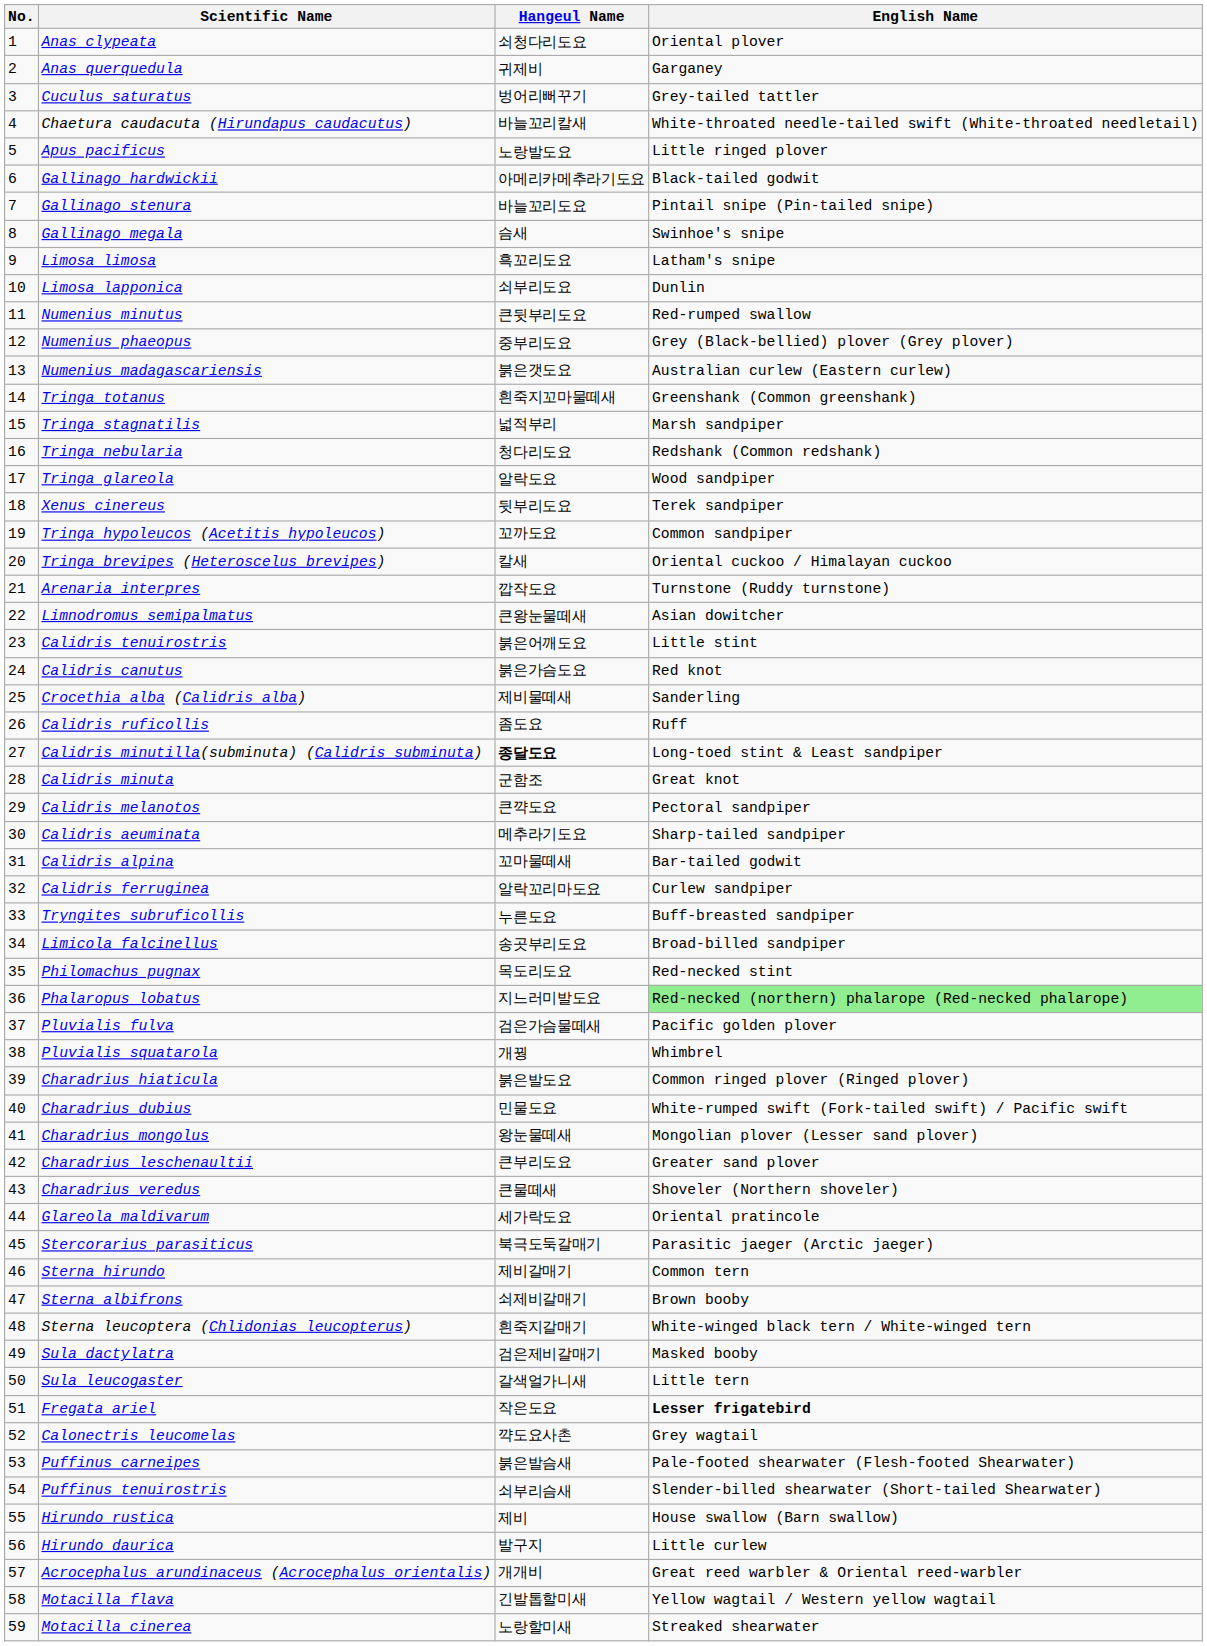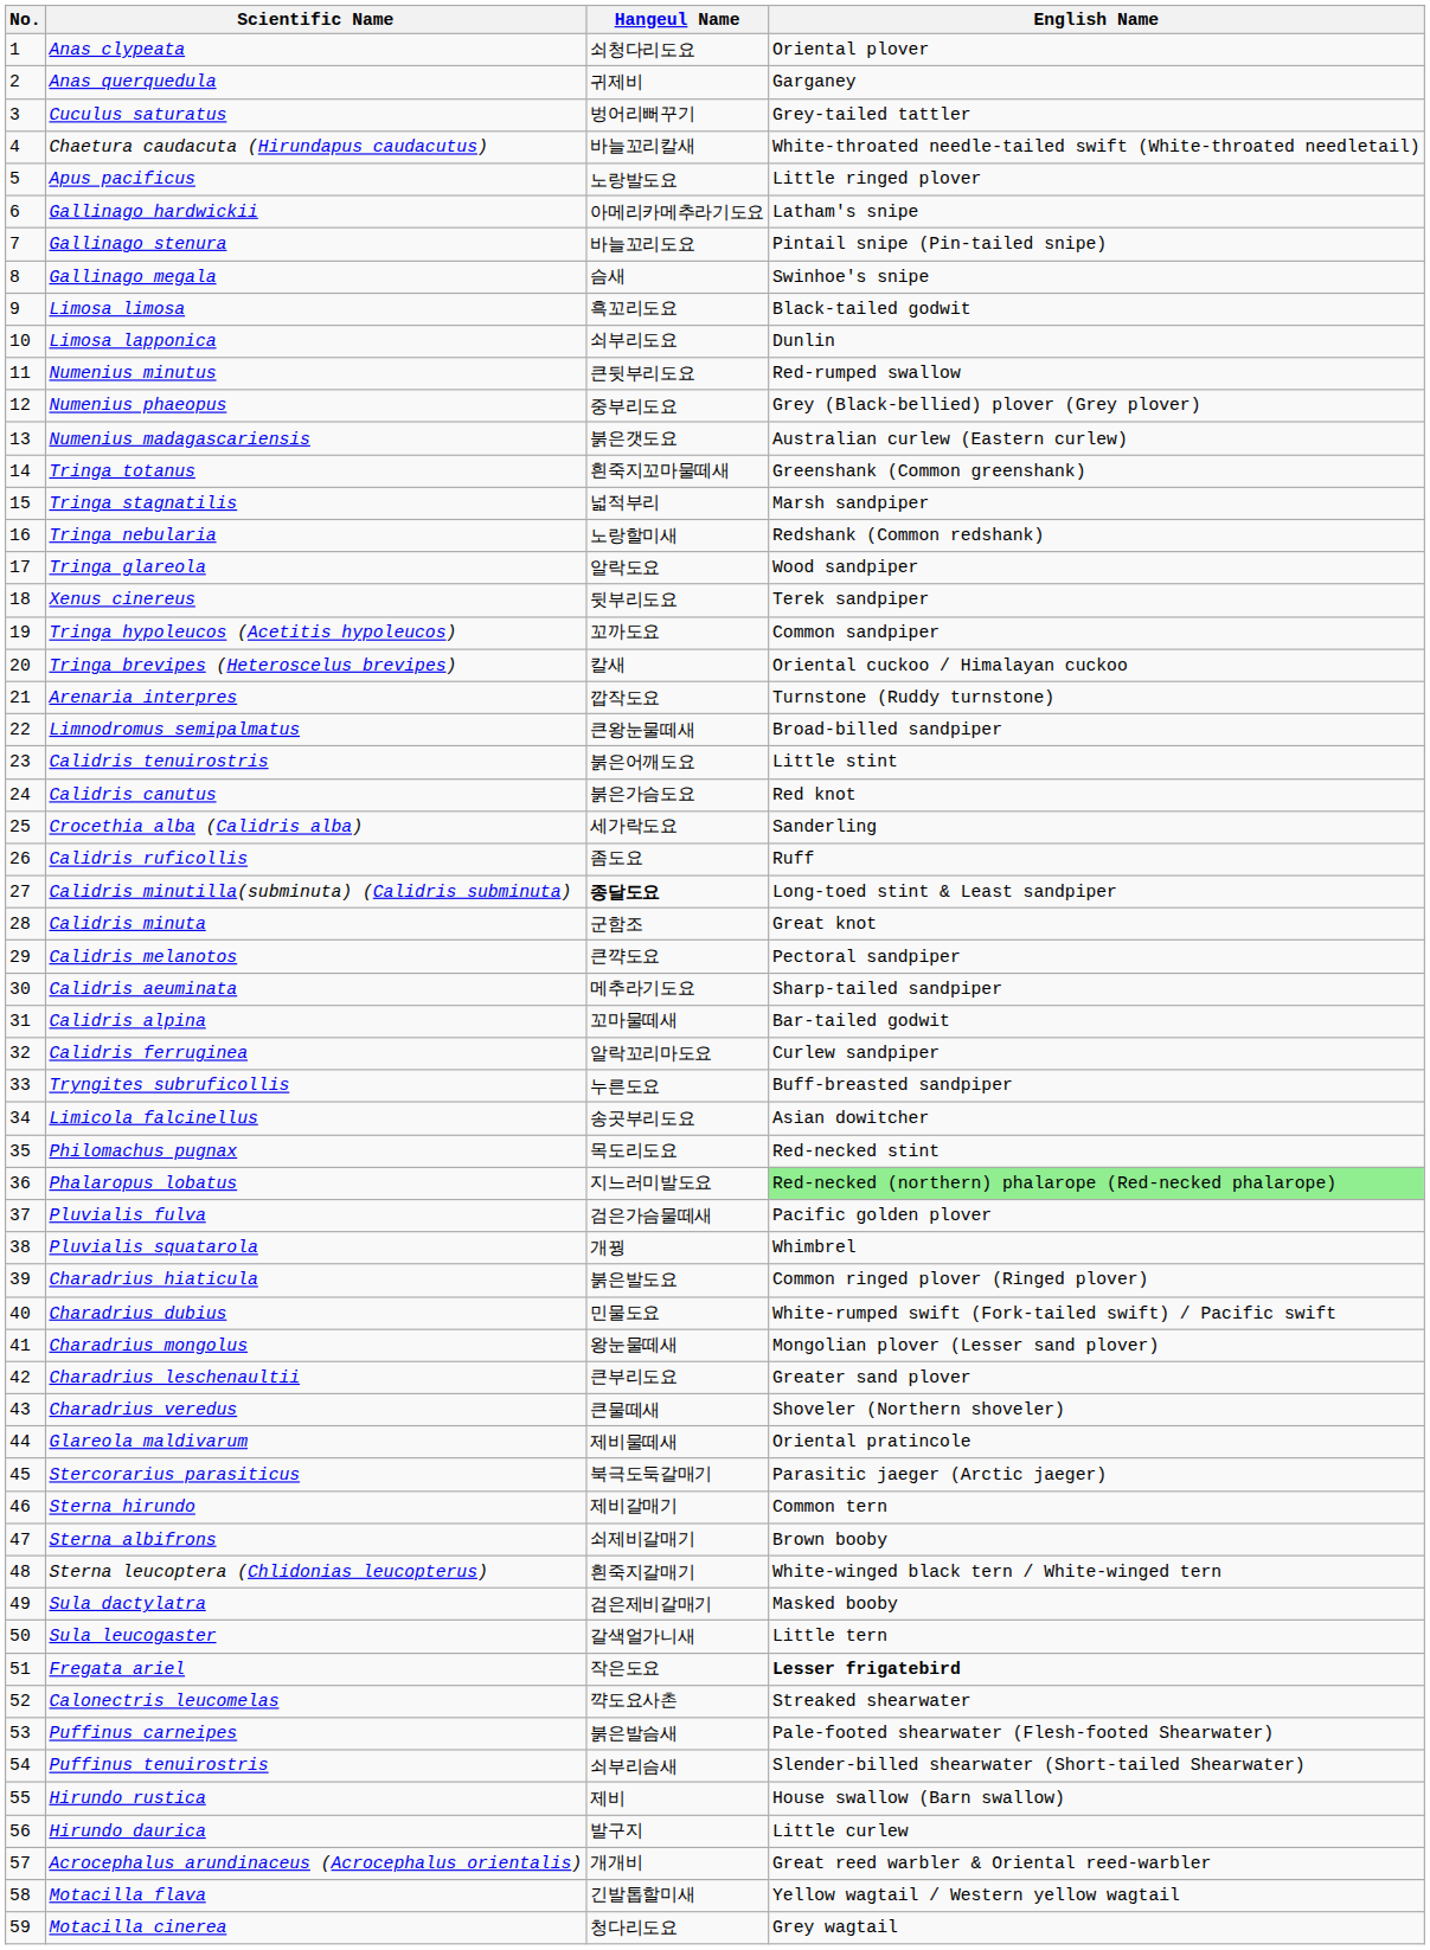Gallinago hardwickii | English Name: Black-tailed godwit -> Latham's snipe
Limosa limosa | English Name: Latham's snipe -> Black-tailed godwit
Tringa nebularia | Hangeul Name: 청다리도요 -> 노랑할미새
Limnodromus semipalmatus | English Name: Asian dowitcher -> Broad-billed sandpiper
Crocethia alba (Calidris alba) | Hangeul Name: 제비물떼새 -> 세가락도요
Limicola falcinellus | English Name: Broad-billed sandpiper -> Asian dowitcher
Glareola maldivarum | Hangeul Name: 세가락도요 -> 제비물떼새
Calonectris leucomelas | English Name: Grey wagtail -> Streaked shearwater
Motacilla cinerea | Hangeul Name: 노랑할미새 -> 청다리도요
Motacilla cinerea | English Name: Streaked shearwater -> Grey wagtail
